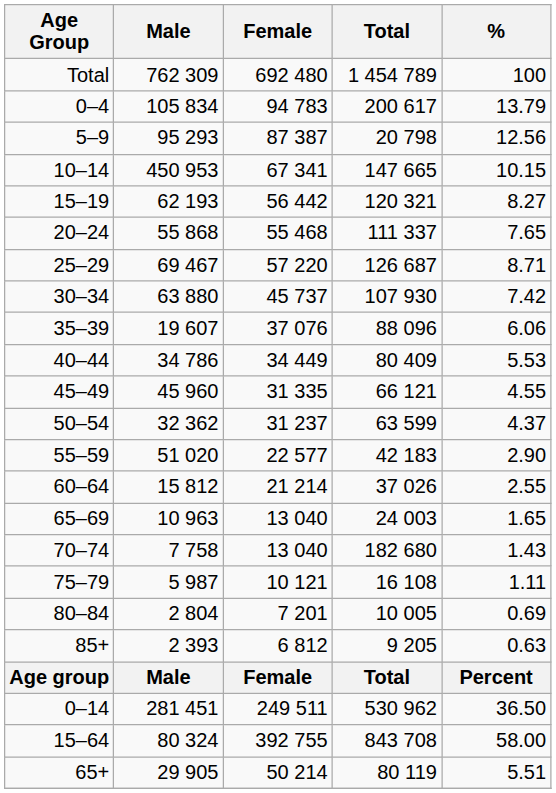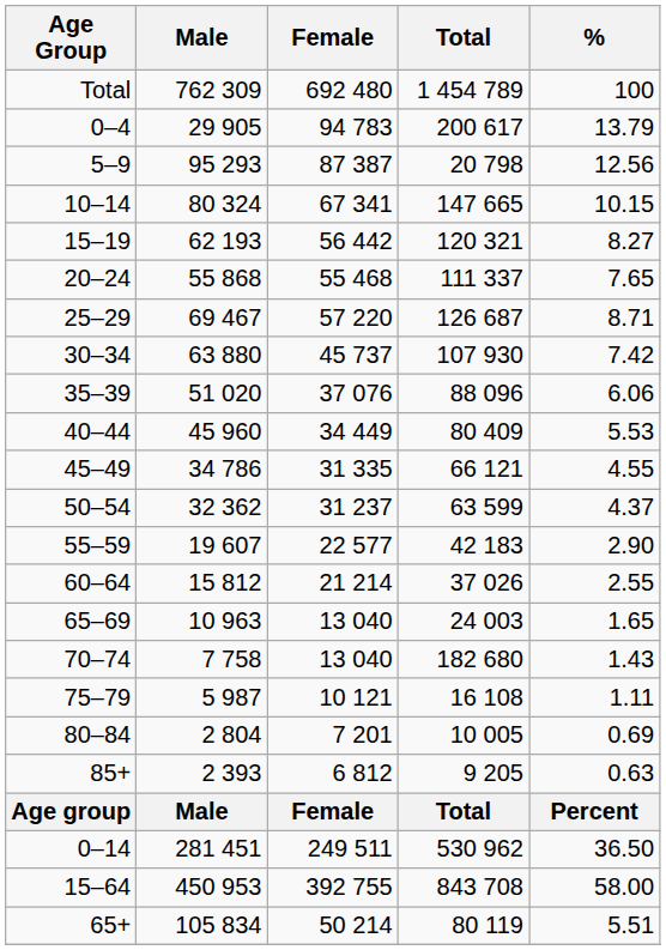0–4 | Male: 105 834 -> 29 905
10–14 | Male: 450 953 -> 80 324
35–39 | Male: 19 607 -> 51 020
40–44 | Male: 34 786 -> 45 960
45–49 | Male: 45 960 -> 34 786
55–59 | Male: 51 020 -> 19 607
15–64 | Male: 80 324 -> 450 953
65+ | Male: 29 905 -> 105 834
